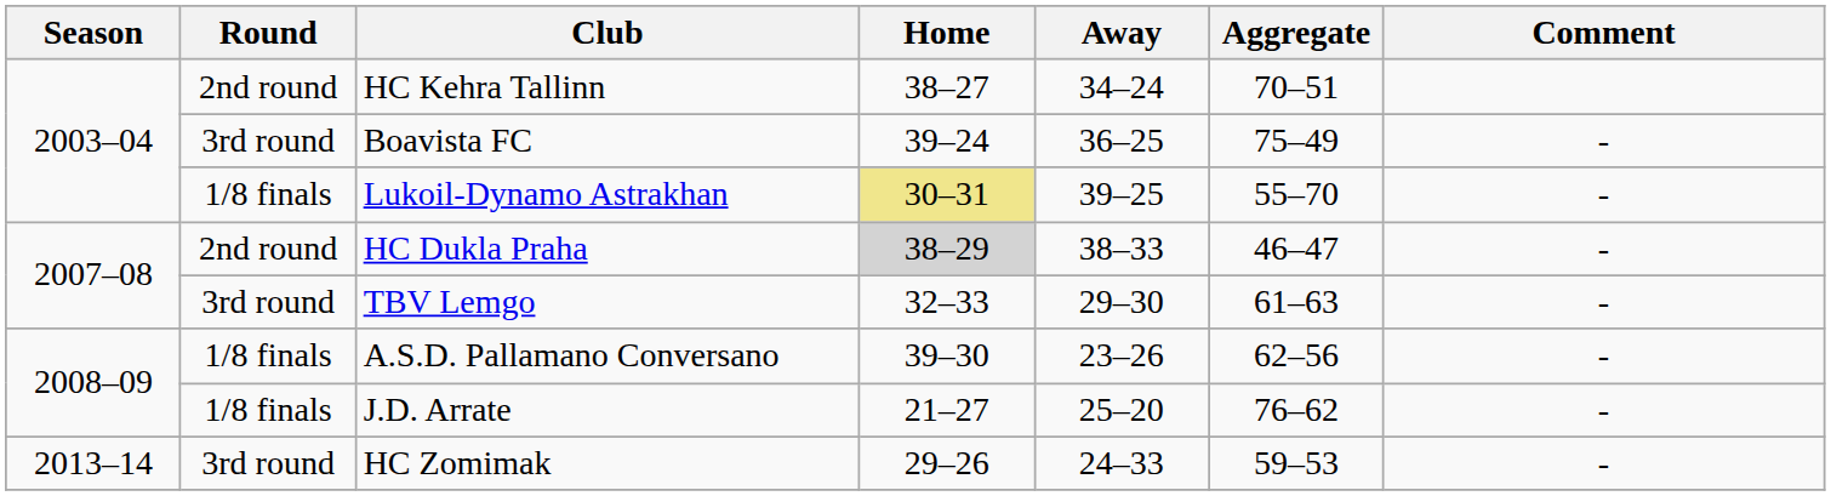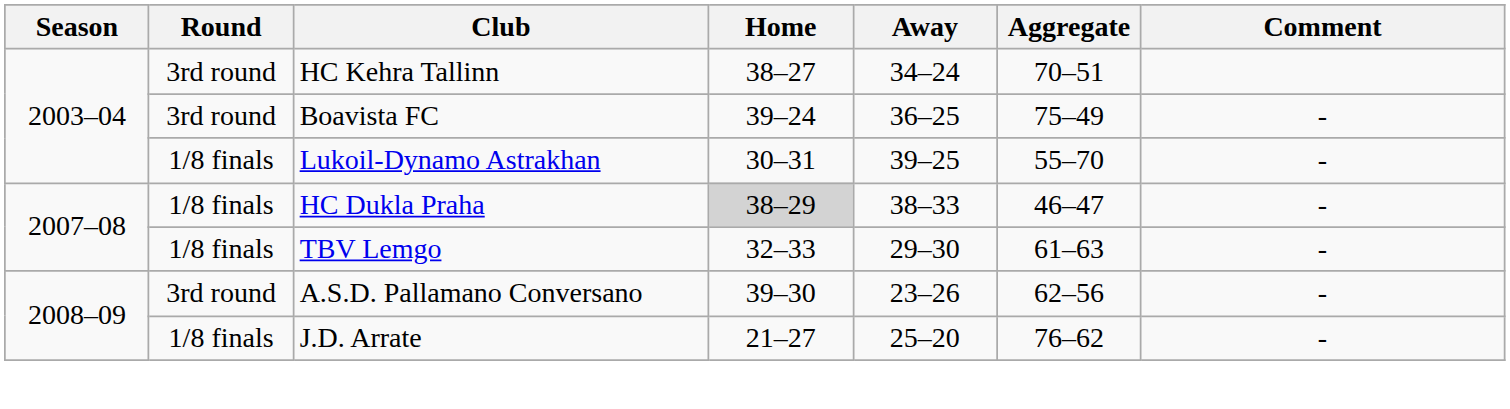HC Kehra Tallinn | Round: 2nd round -> 3rd round
Lukoil-Dynamo Astrakhan | Home: khaki background -> no background
HC Dukla Praha | Round: 2nd round -> 1/8 finals
TBV Lemgo | Round: 3rd round -> 1/8 finals
A.S.D. Pallamano Conversano | Round: 1/8 finals -> 3rd round
- row: 2013–14 | 3rd round | HC Zomimak | 29–26 | 24–33 | 59–53 | -
